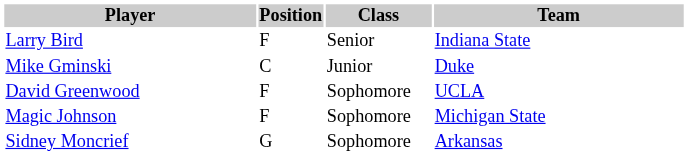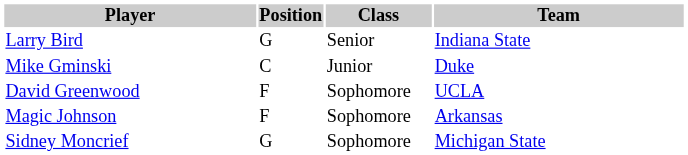Larry Bird | Position: F -> G
Magic Johnson | Team: Michigan State -> Arkansas
Sidney Moncrief | Team: Arkansas -> Michigan State
